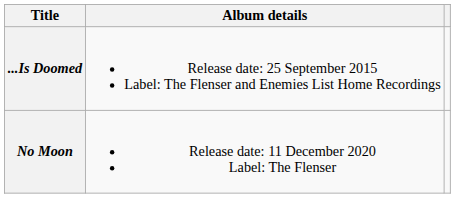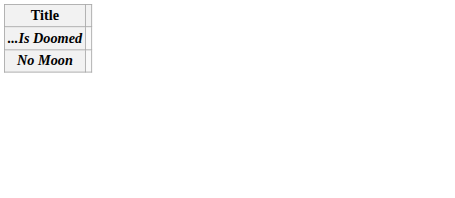- column: Album details | Release date: 25 September 2015 Label: The Flenser and Enemies List Home Recordings | Release date: 11 December 2020 Label: The Flenser
